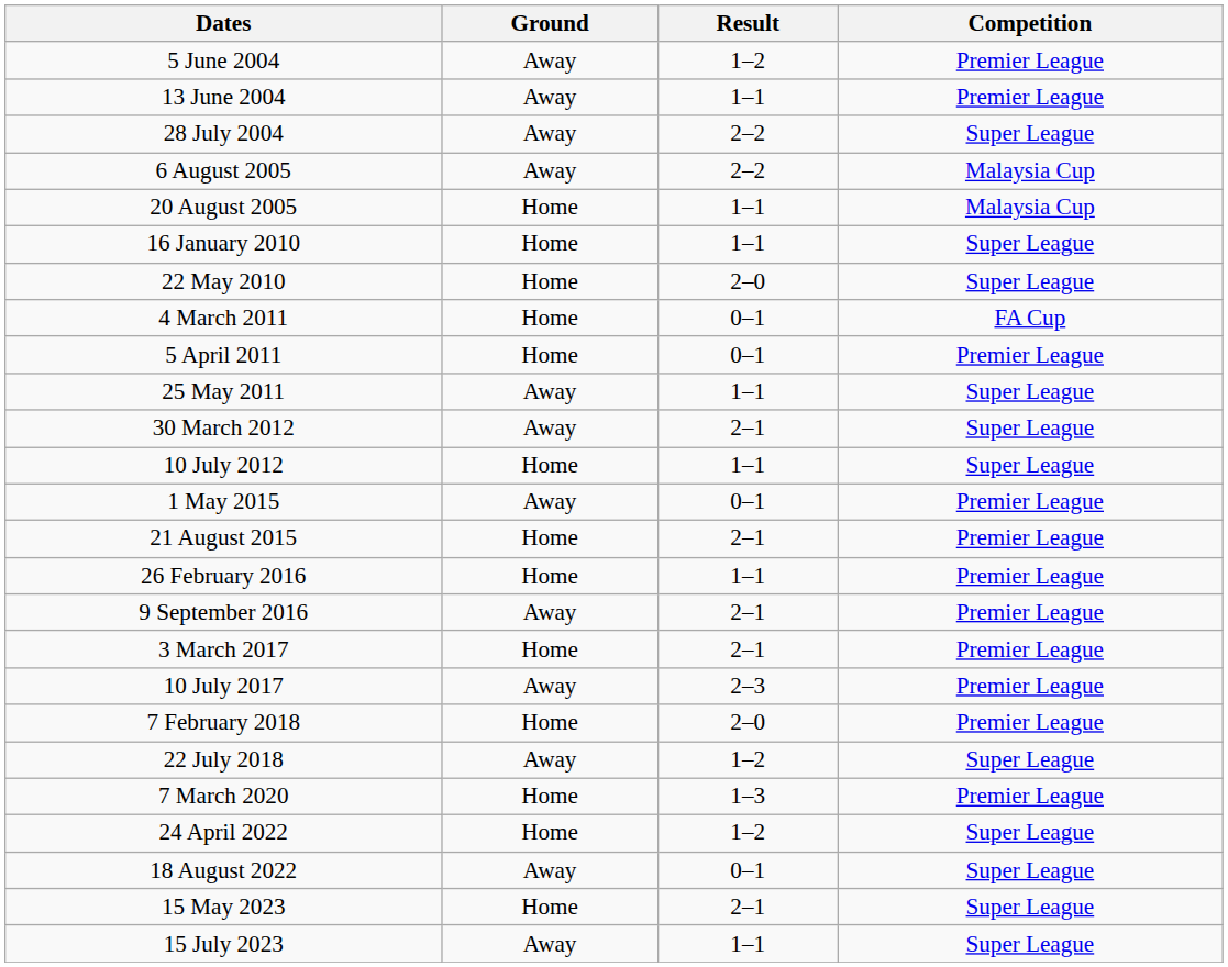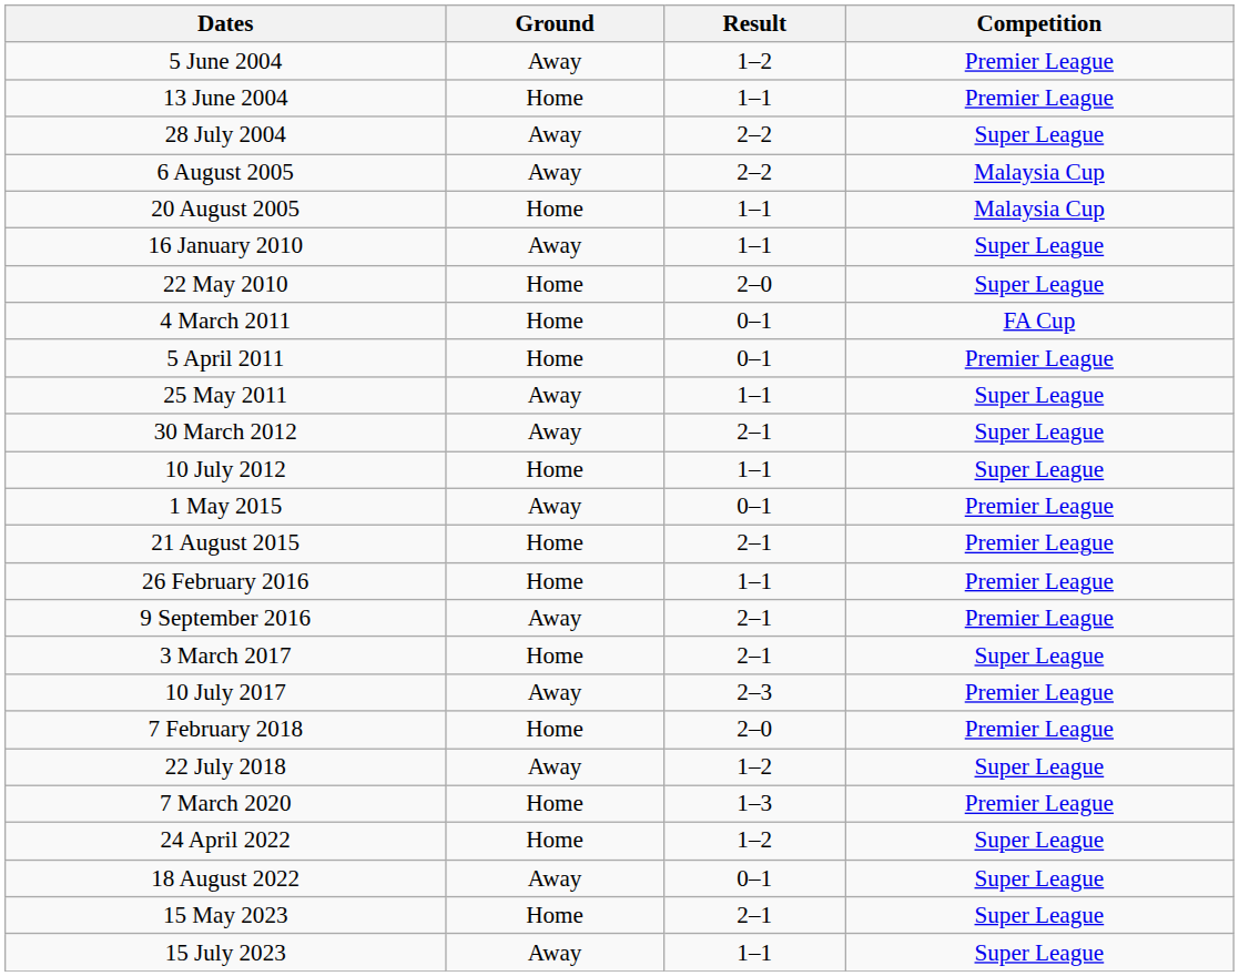13 June 2004 | Ground: Away -> Home
16 January 2010 | Ground: Home -> Away
3 March 2017 | Competition: Premier League -> Super League
